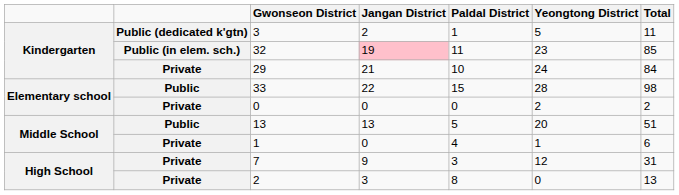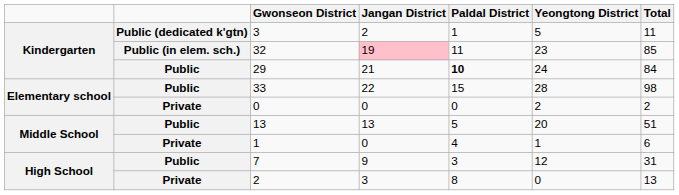29 | column 2: Private -> Public
29 | Paldal District: normal -> bold
7 | column 2: Private -> Public
